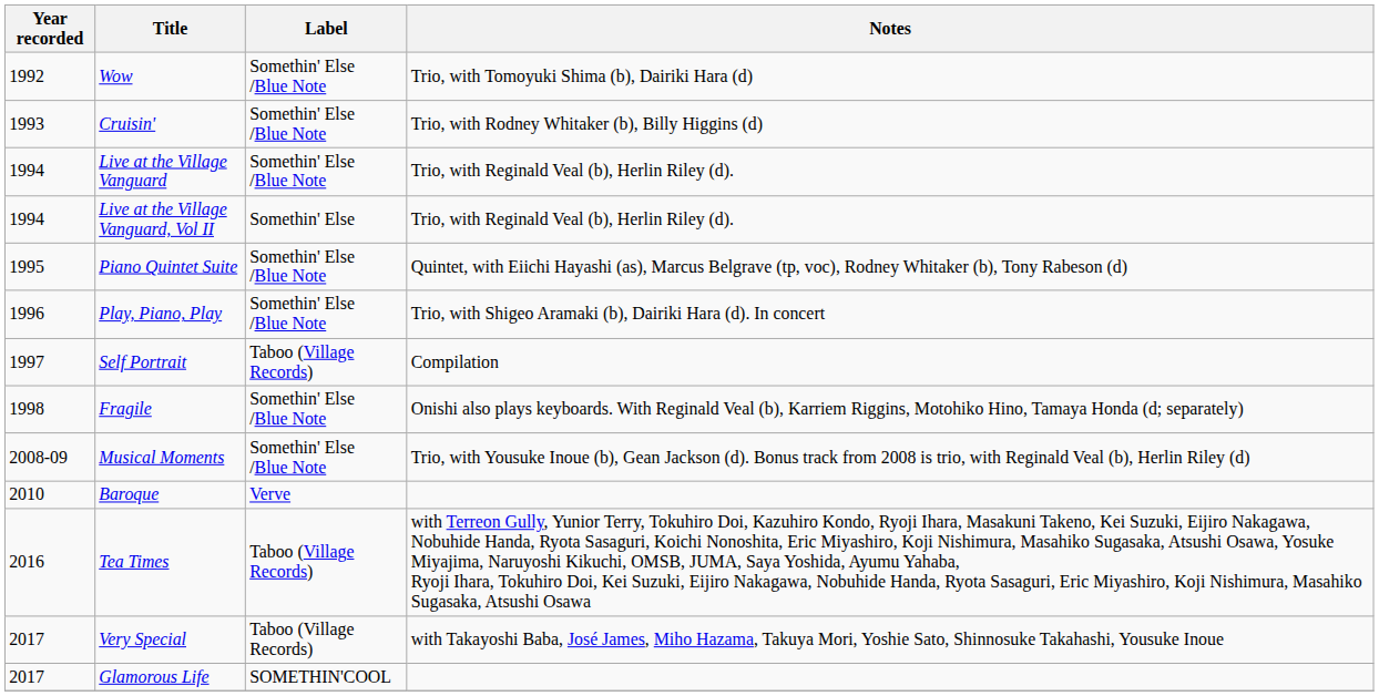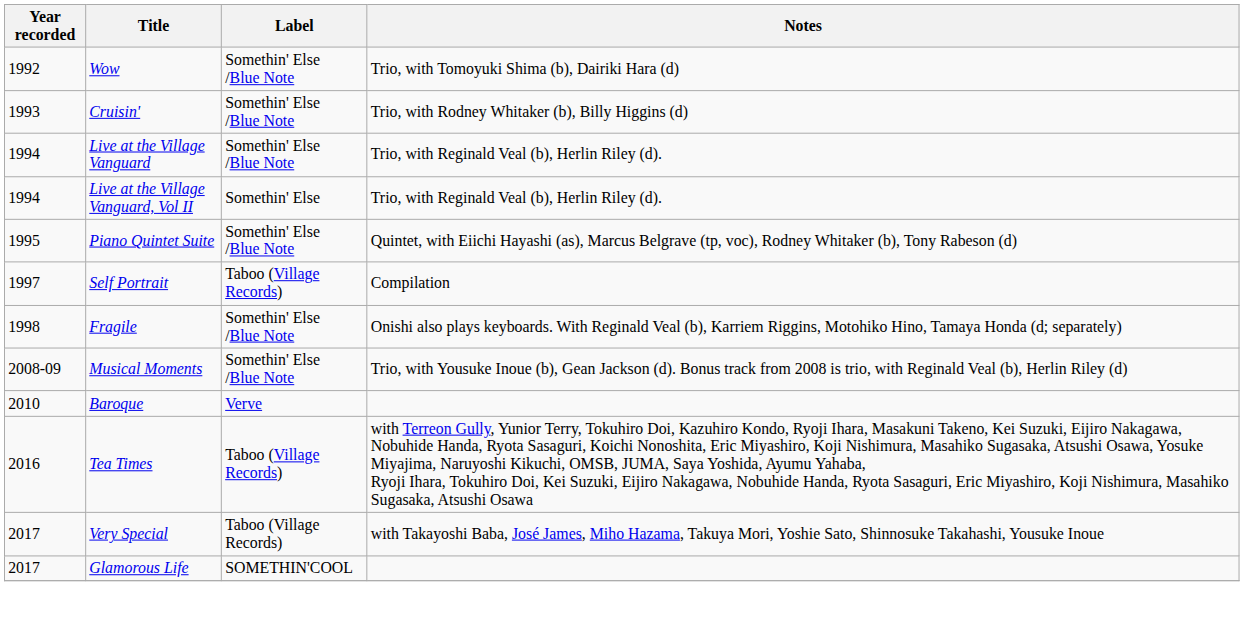- row: 1996 | Play, Piano, Play | Somethin' Else /Blue Note | Trio, with Shigeo Aramaki (b), Dairiki Hara (d). In concert
